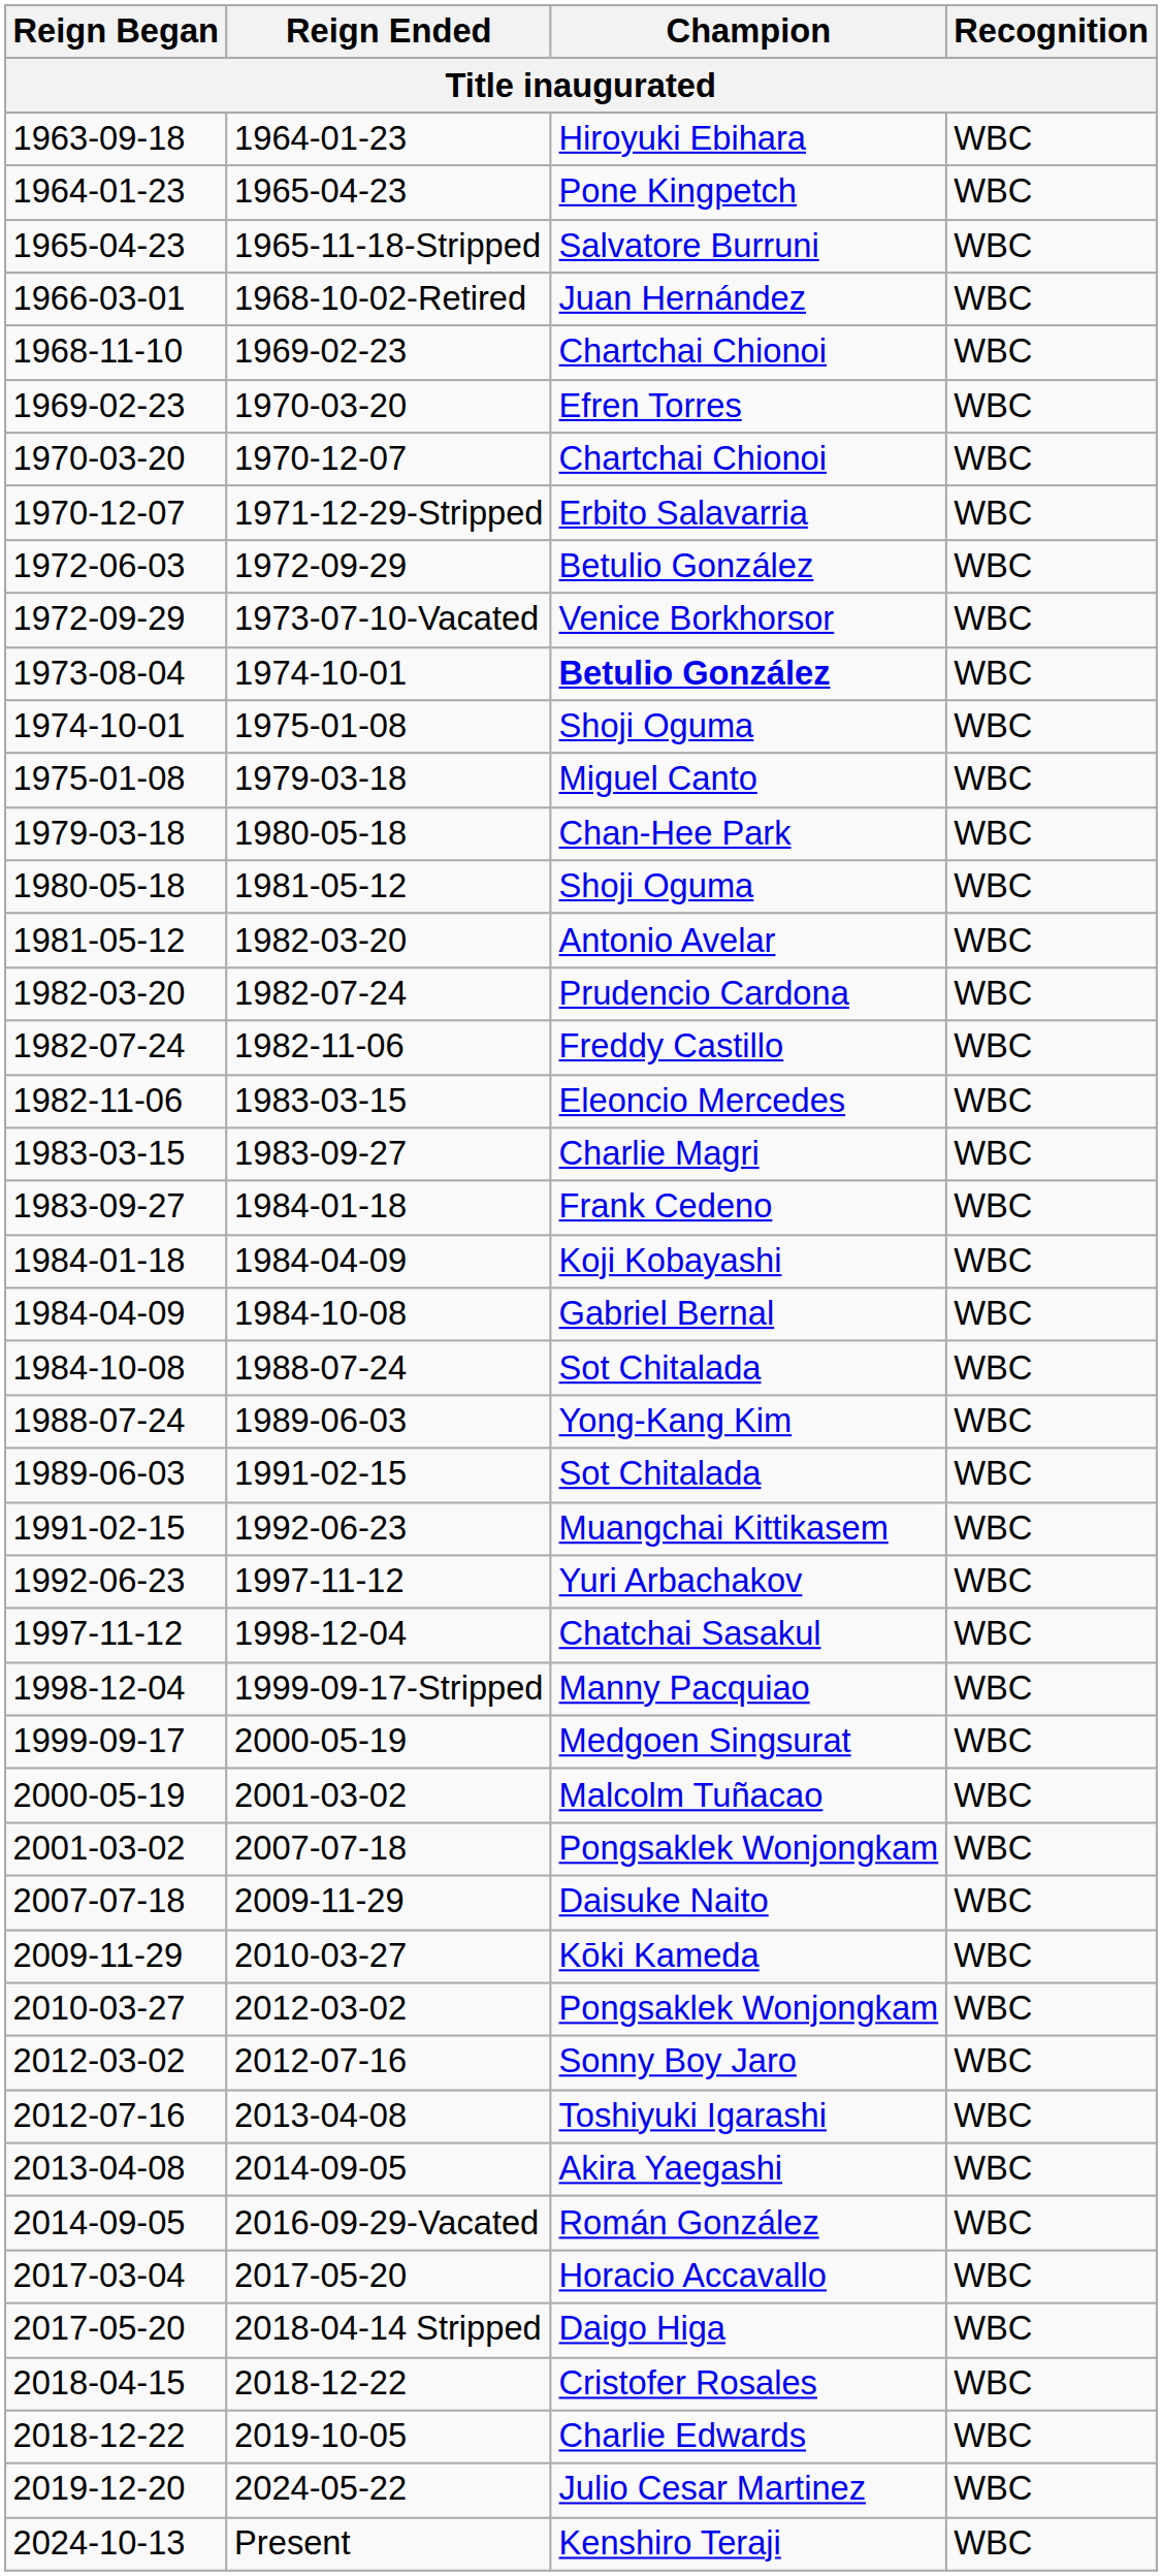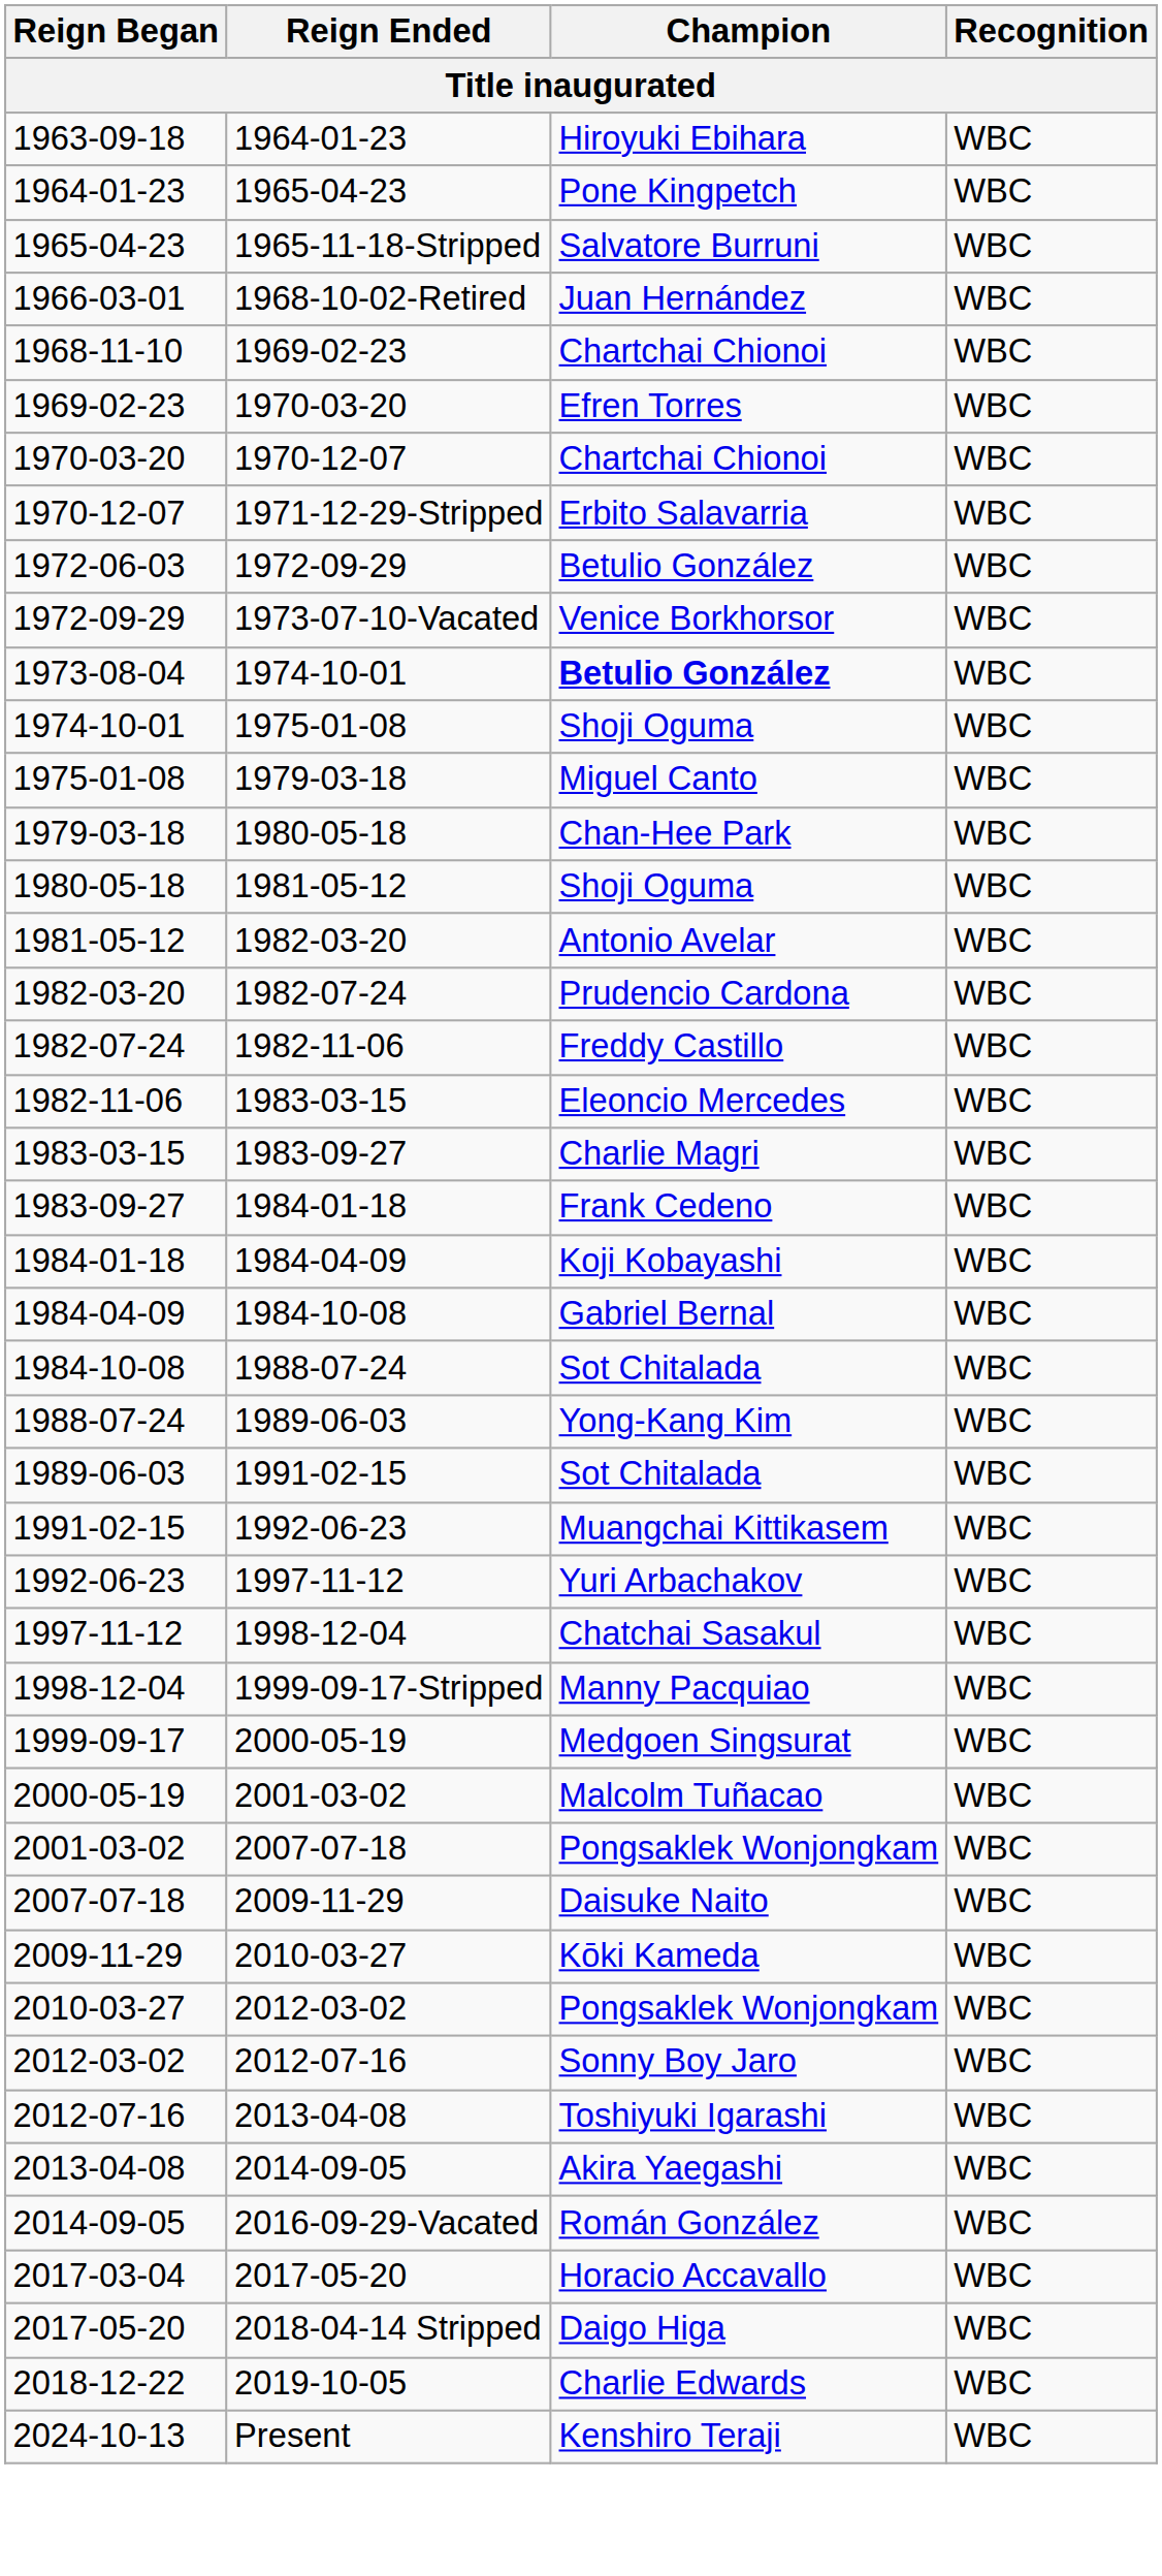- row: 2018-04-15 | 2018-12-22 | Cristofer Rosales | WBC
- row: 2019-12-20 | 2024-05-22 | Julio Cesar Martinez | WBC
